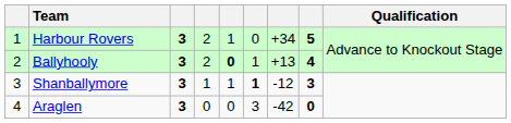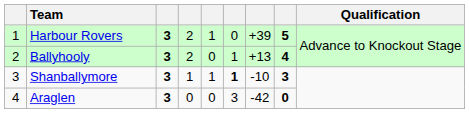Harbour Rovers | column 7: +34 -> +39
Ballyhooly | column 5: bold -> normal
Shanballymore | column 7: -12 -> -10
